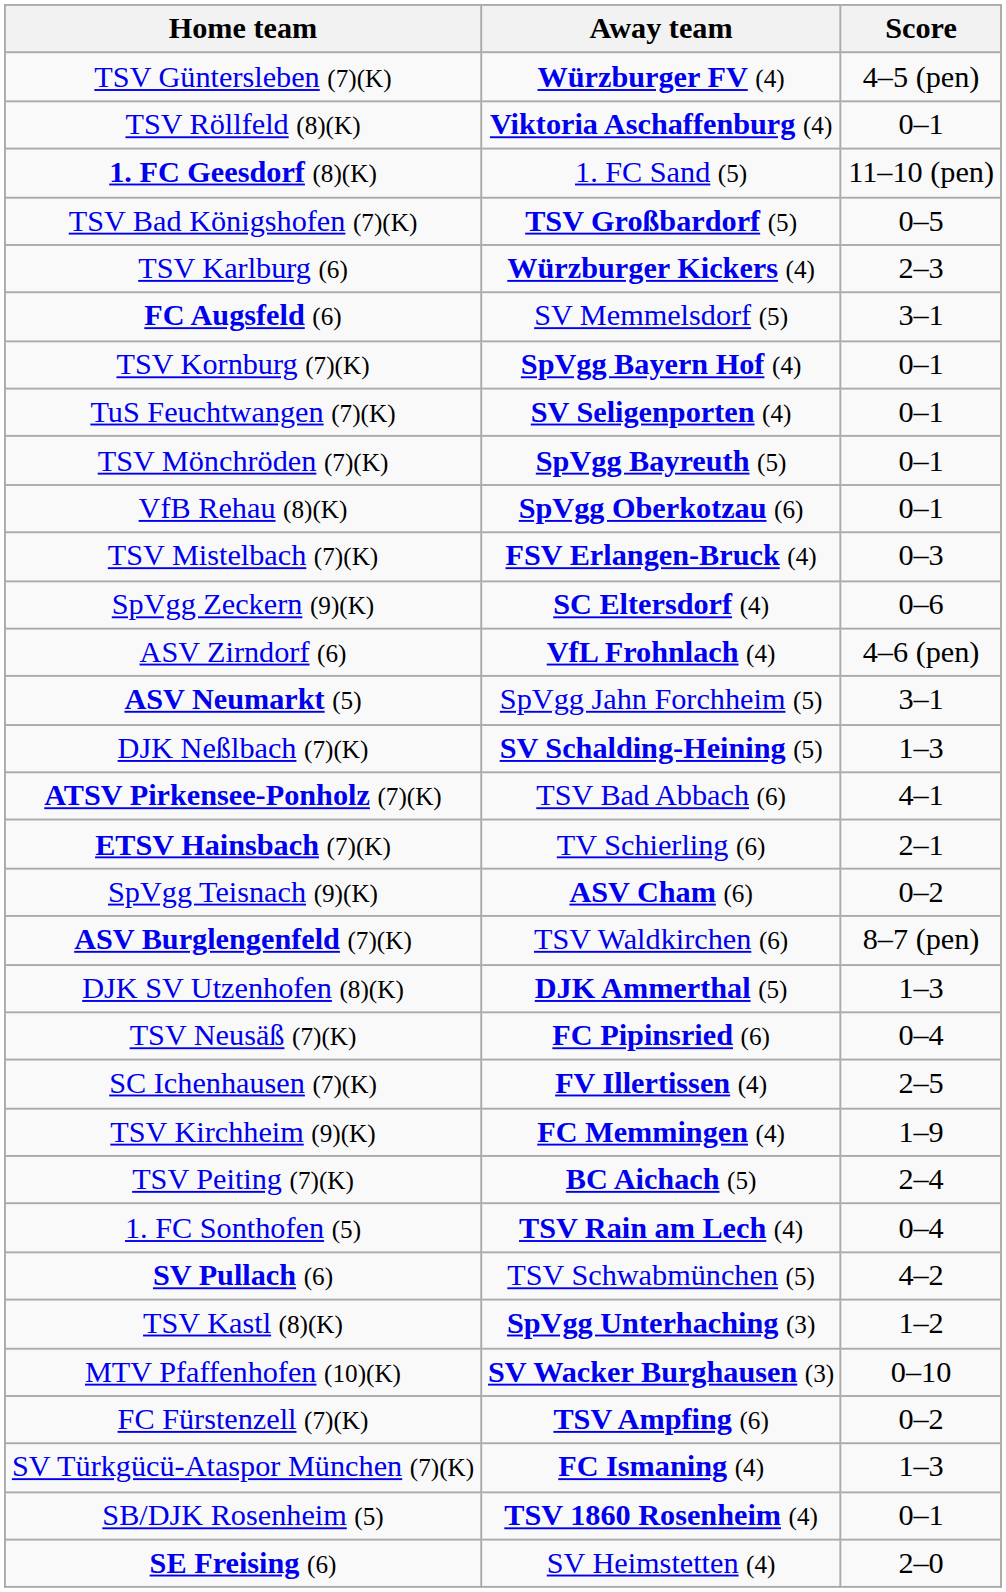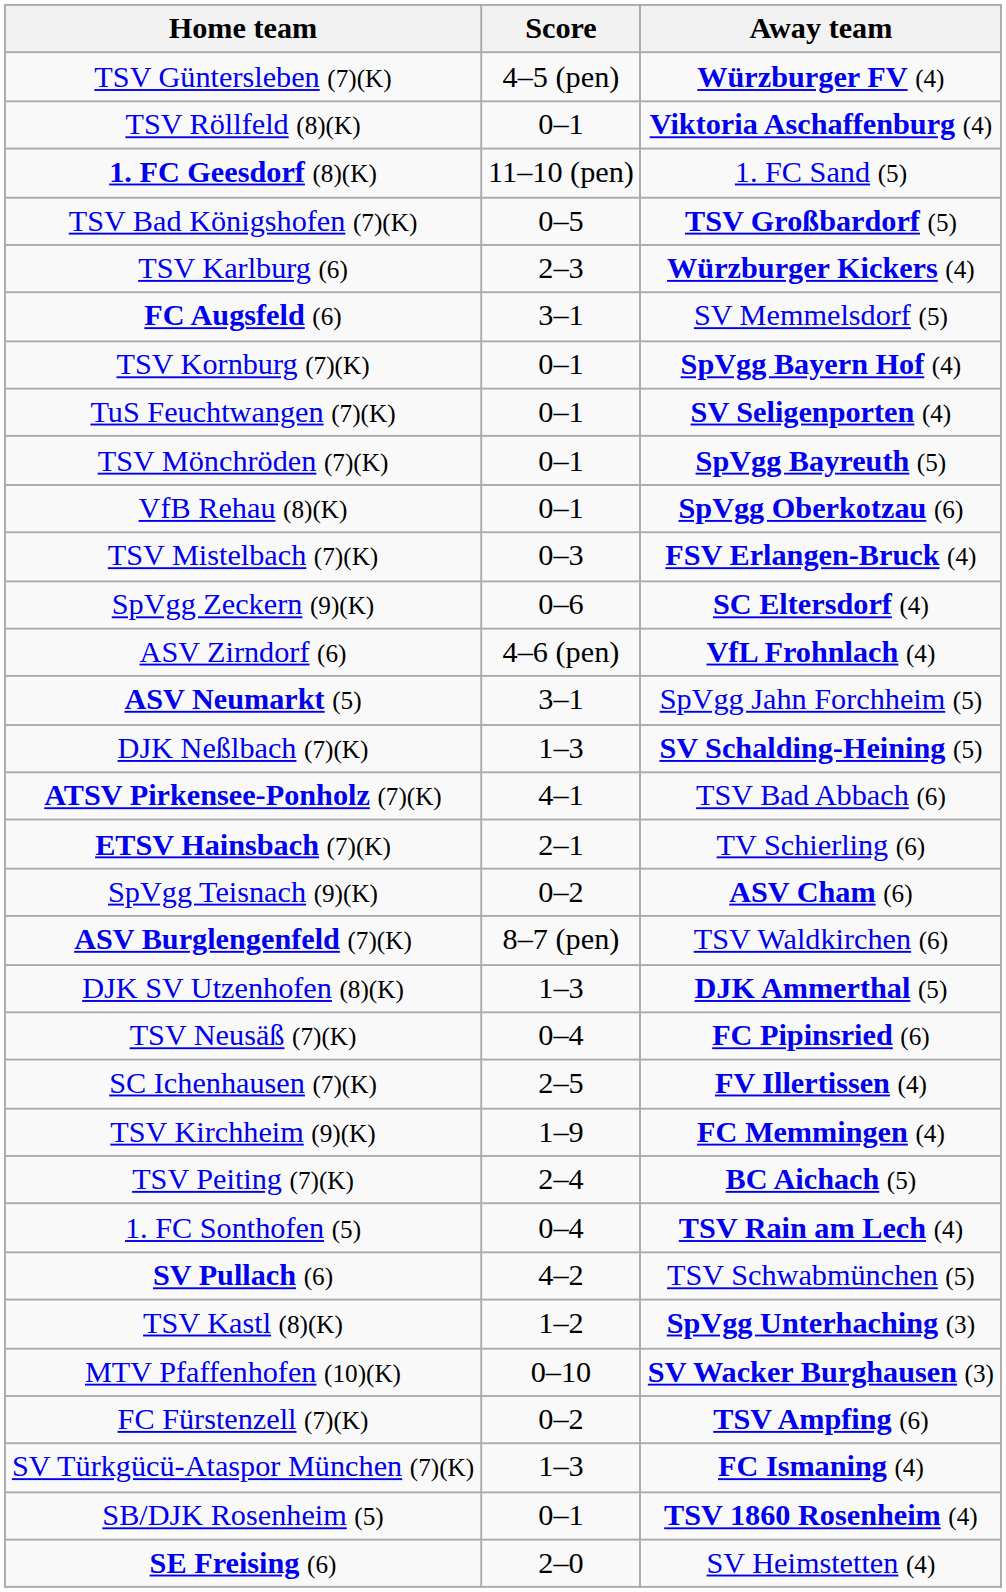columns swapped: Away team <-> Score
